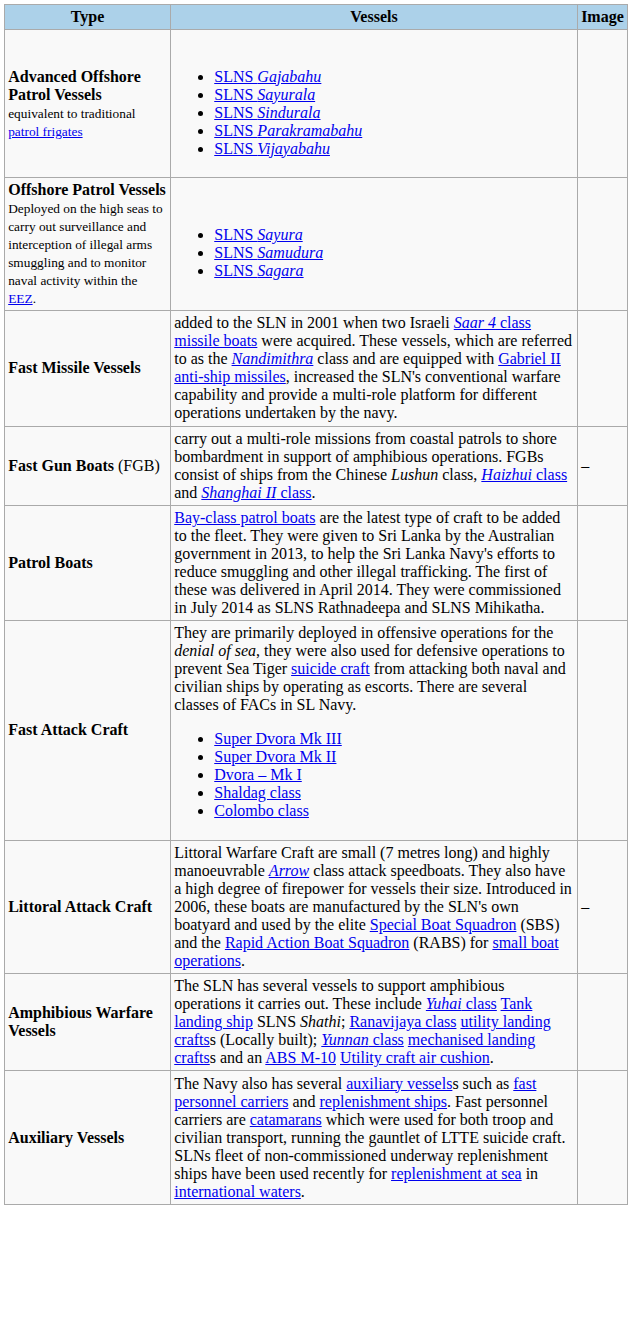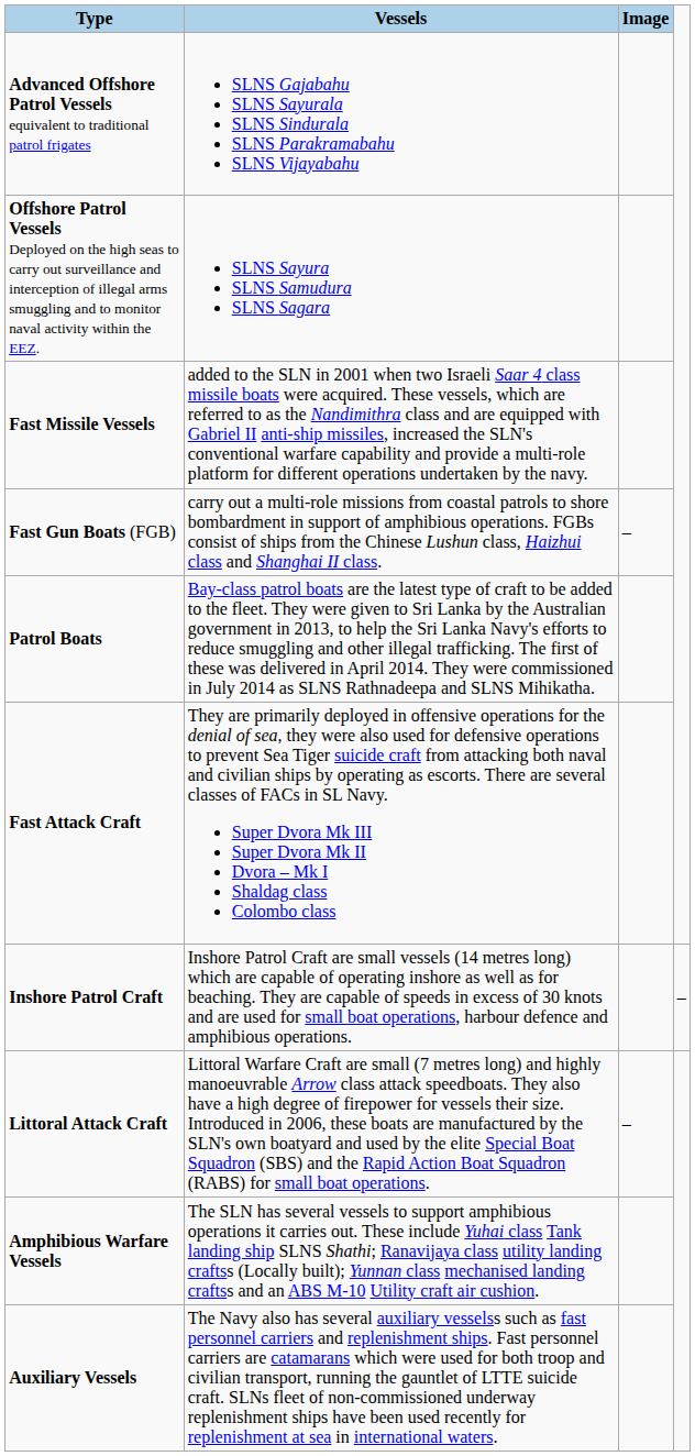+ row: Inshore Patrol Craft | Inshore Patrol Craft are small vessels (14 metres long) which are capable of operating inshore as well as for beaching. They are capable of speeds in excess of 30 knots and are used for small boat operations, harbour defence and amphibious operations. | –
